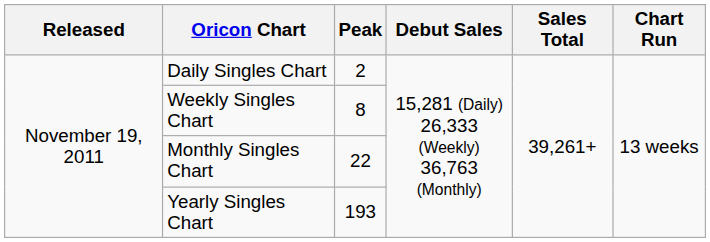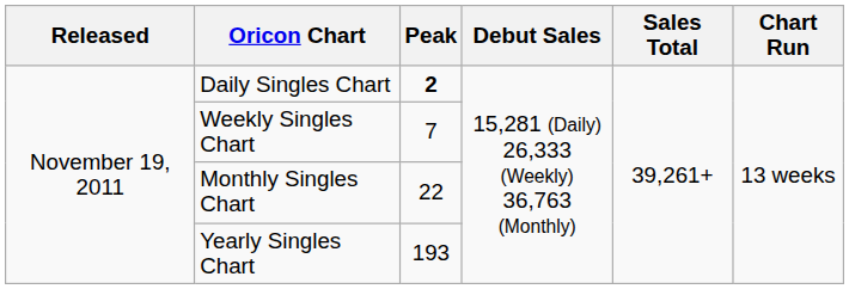Daily Singles Chart | Peak: normal -> bold
Weekly Singles Chart | Peak: 8 -> 7
